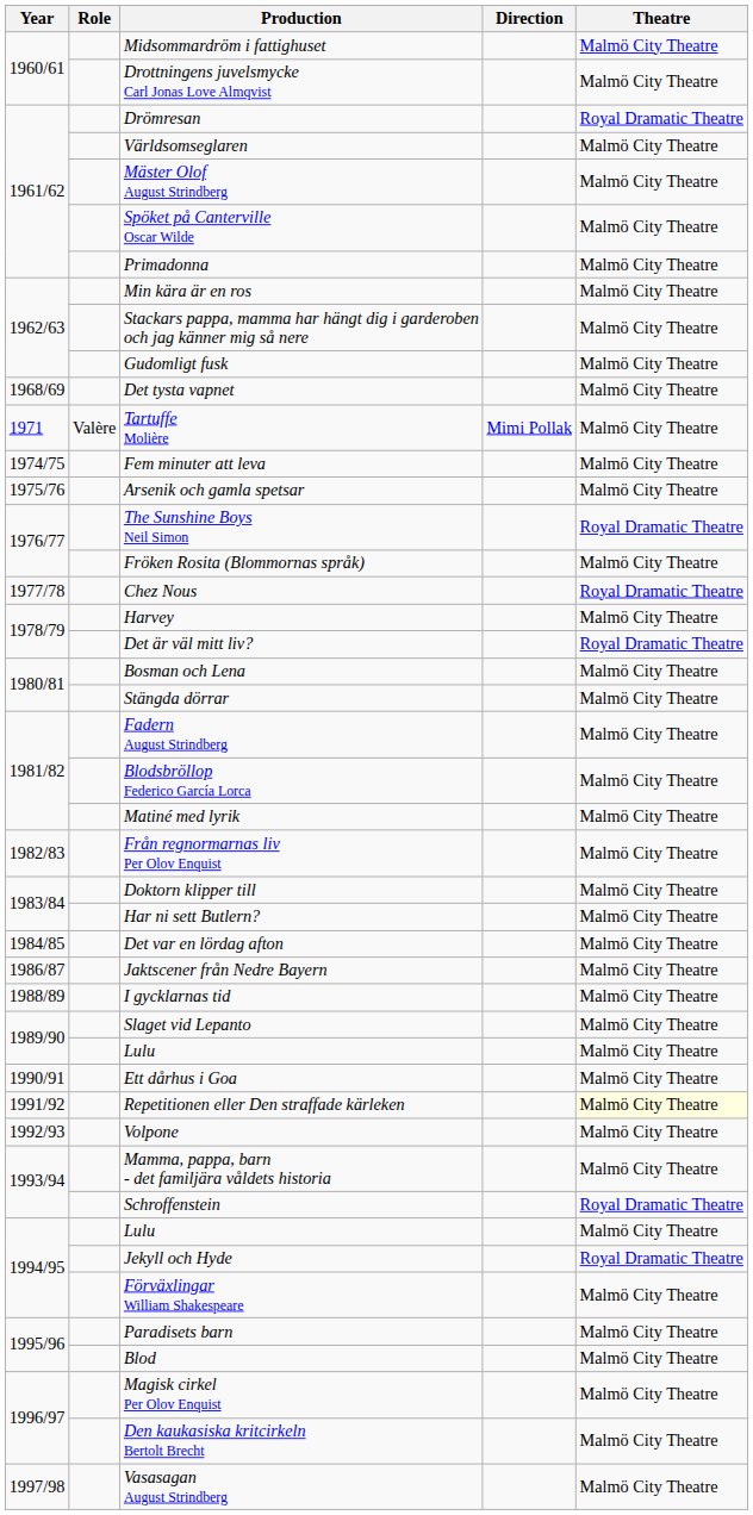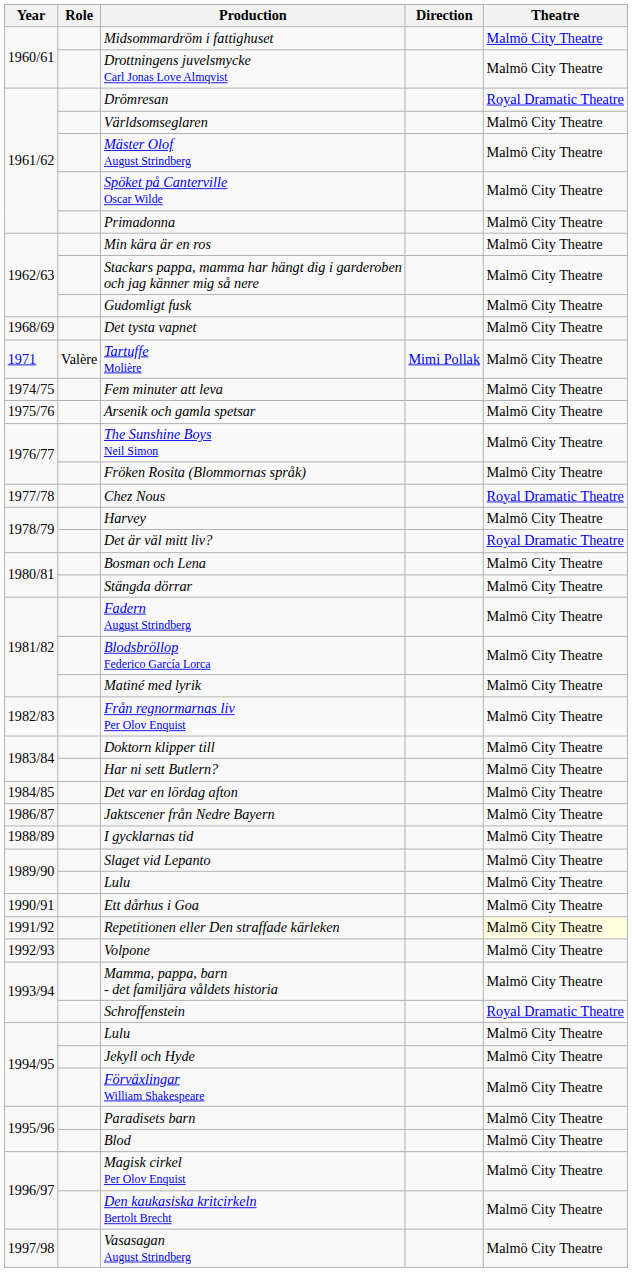The Sunshine Boys Neil Simon | Theatre: Royal Dramatic Theatre -> Malmö City Theatre
Jekyll och Hyde | Theatre: Royal Dramatic Theatre -> Malmö City Theatre
